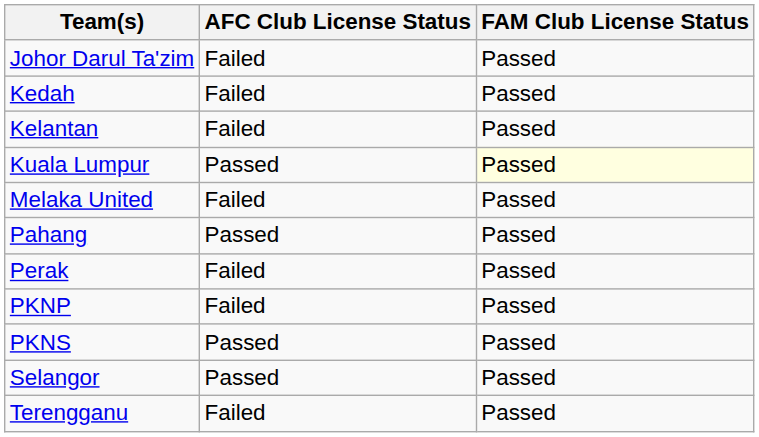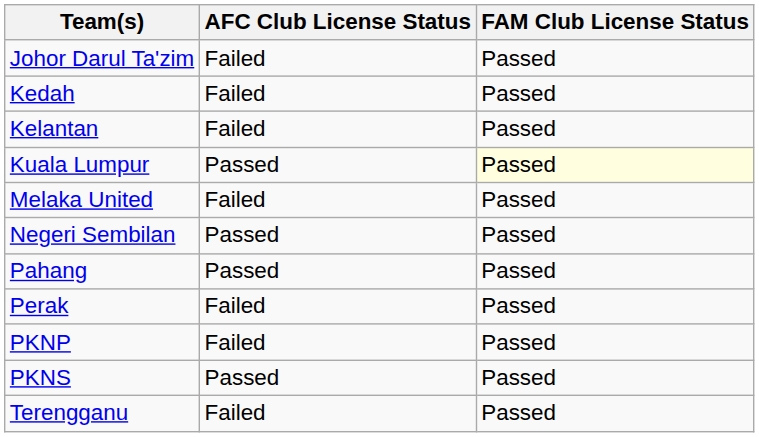+ row: Negeri Sembilan | Passed | Passed
- row: Selangor | Passed | Passed
